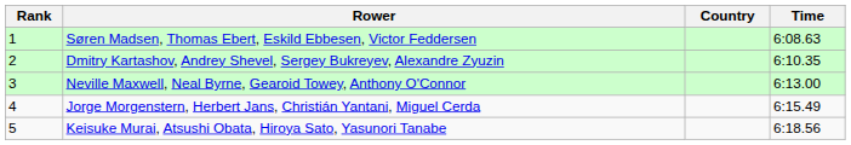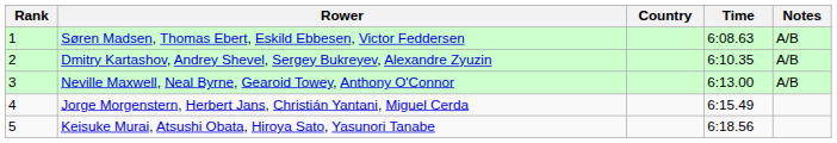+ column: Notes | A/B | A/B | A/B
